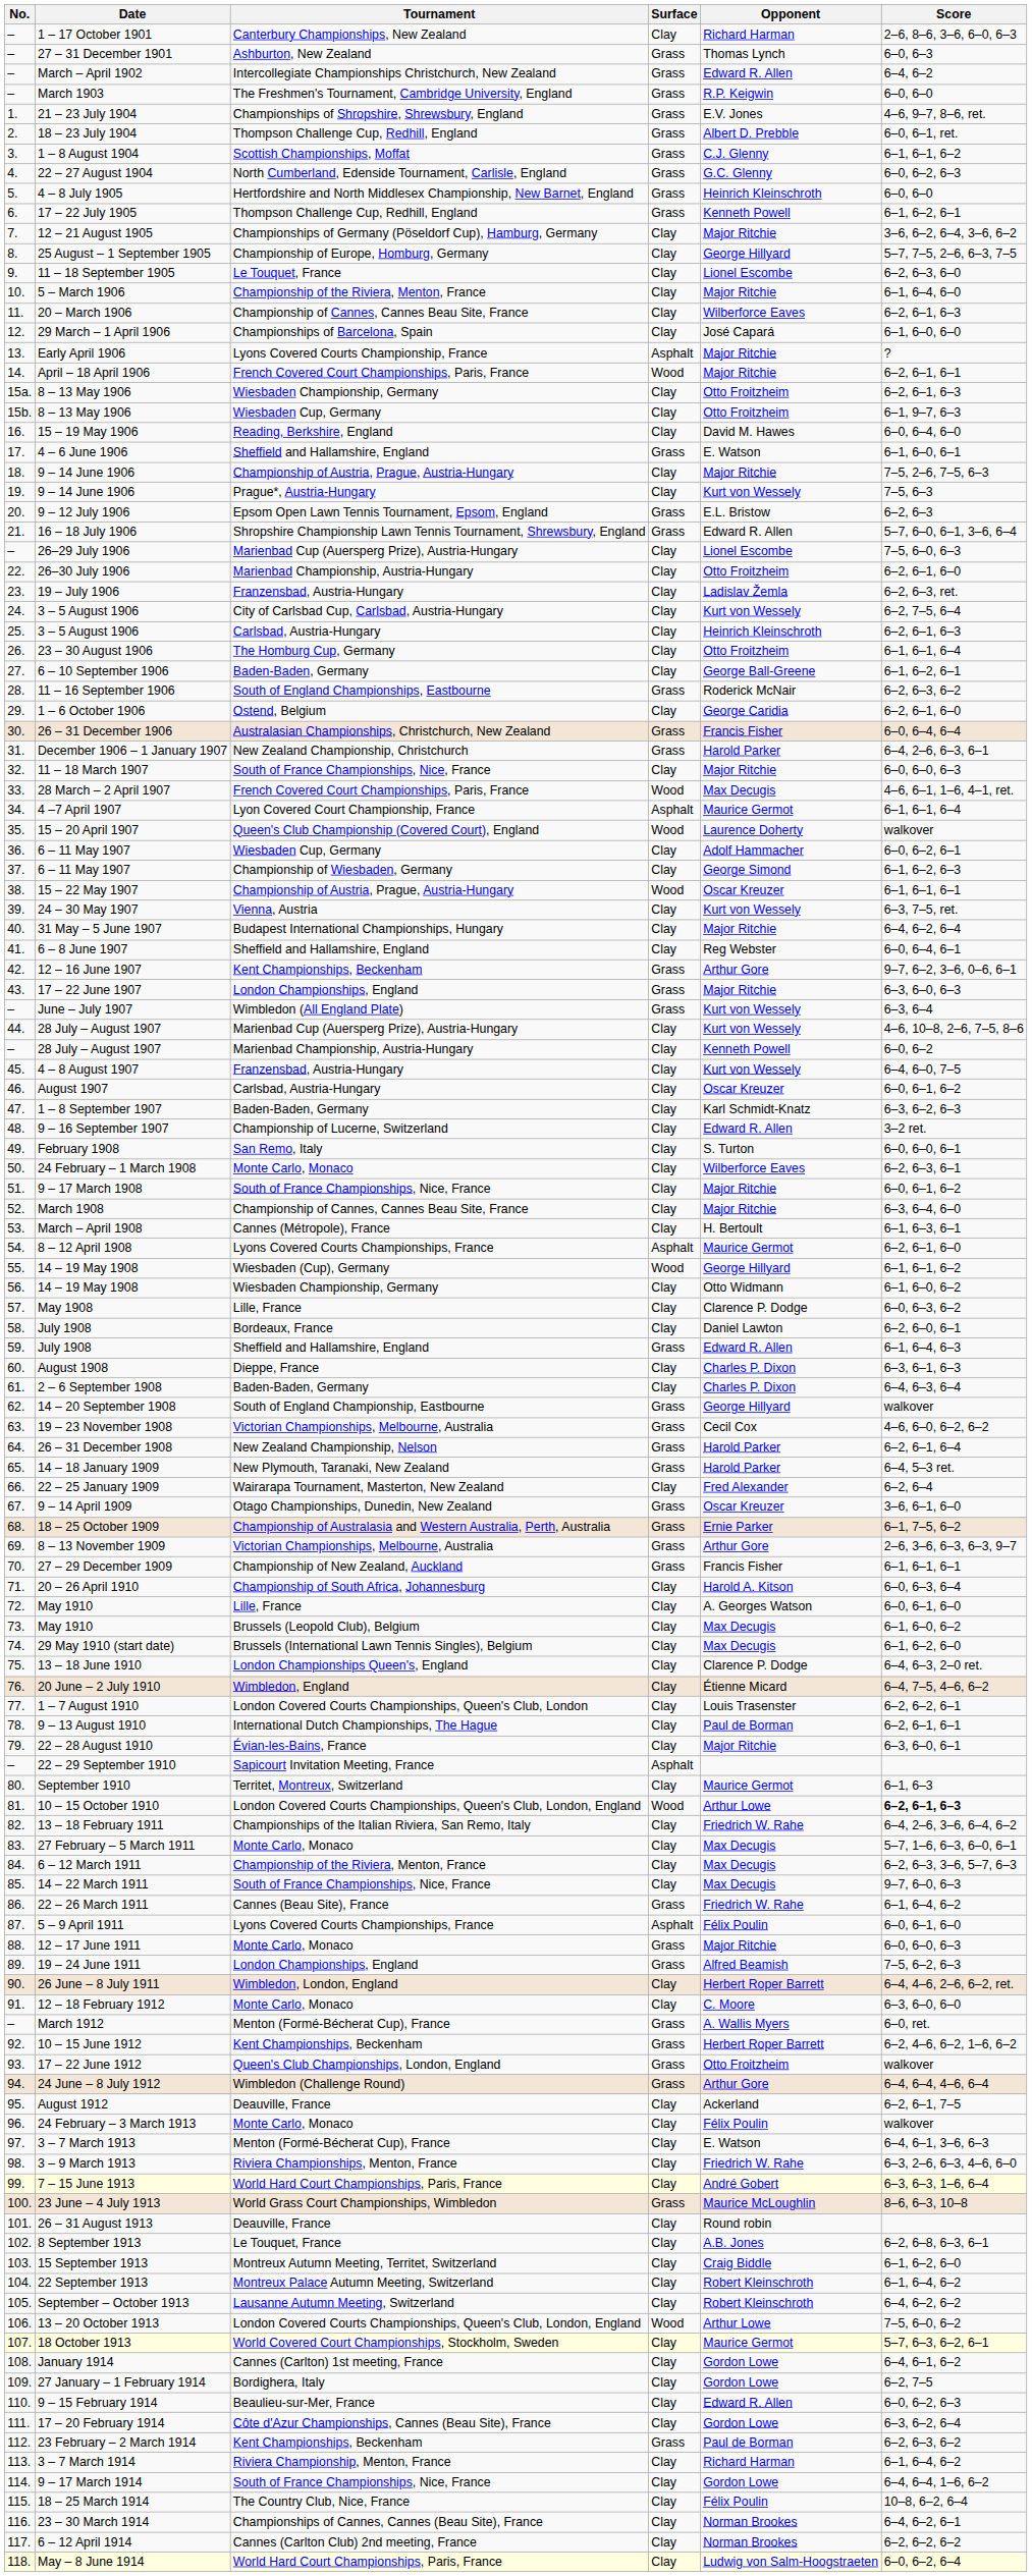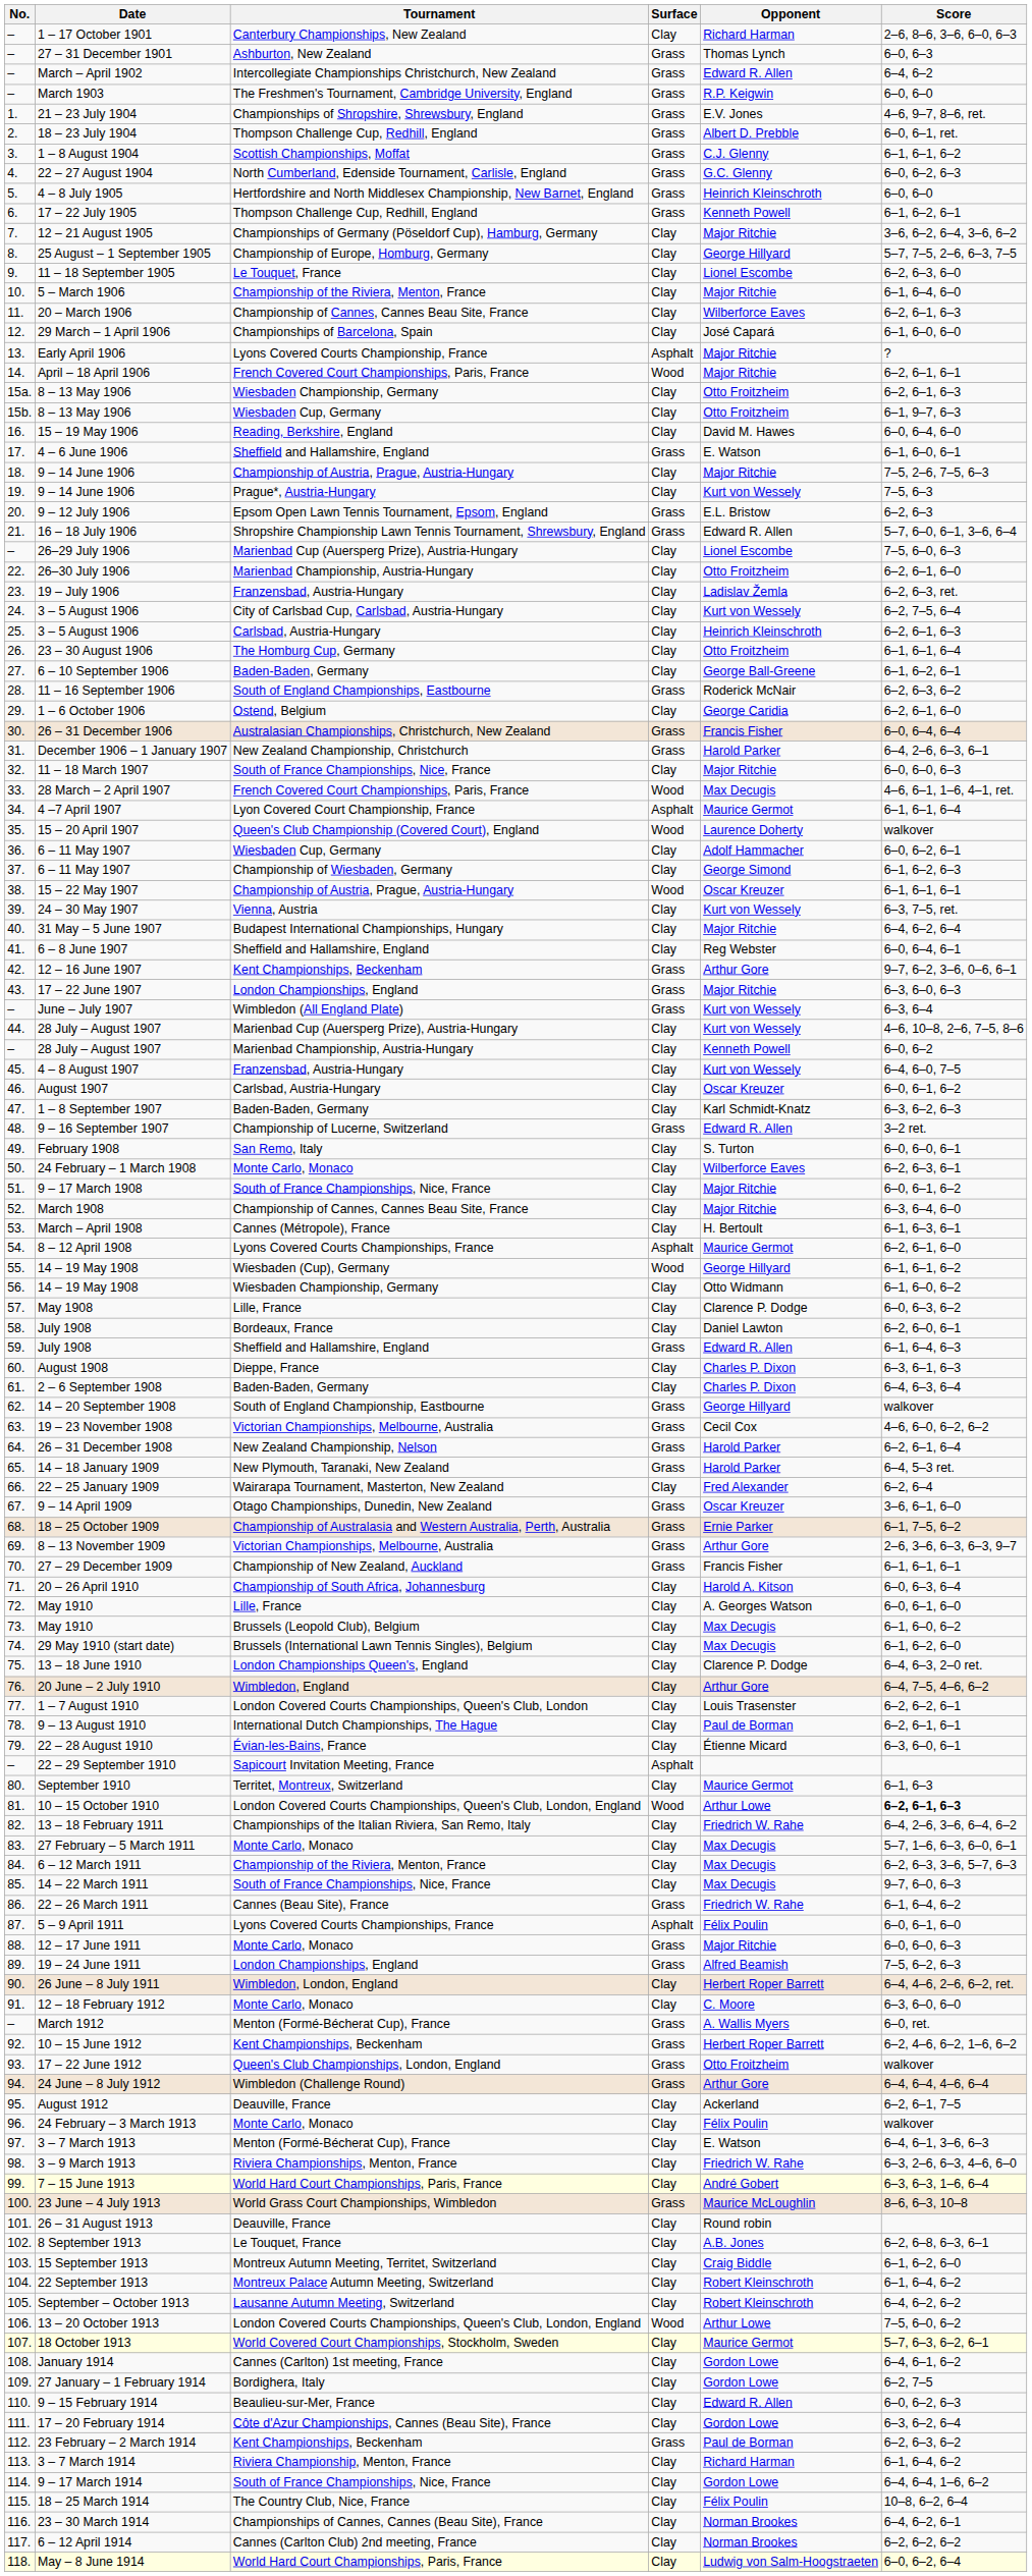9 – 16 September 1907 | Surface: Clay -> Grass
20 June – 2 July 1910 | Opponent: Étienne Micard -> Arthur Gore
22 – 28 August 1910 | Opponent: Major Ritchie -> Étienne Micard
